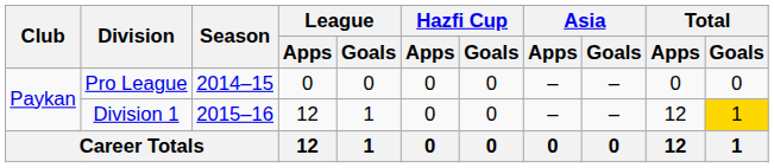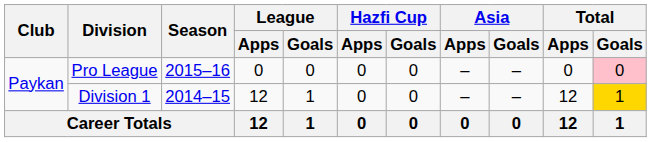Pro League | Season: 2014–15 -> 2015–16
Pro League | Total / Goals: no background -> pink background
Division 1 | Season: 2015–16 -> 2014–15
